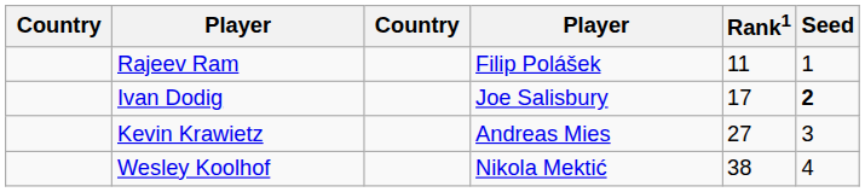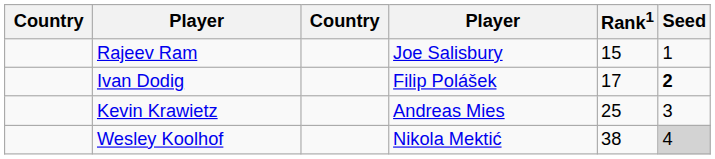Rajeev Ram | column 4: Filip Polášek -> Joe Salisbury
Rajeev Ram | Rank1: 11 -> 15
Ivan Dodig | column 4: Joe Salisbury -> Filip Polášek
Kevin Krawietz | Rank1: 27 -> 25
Wesley Koolhof | Seed: no background -> lightgrey background
